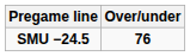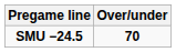SMU −24.5 | Over/under: 76 -> 70
